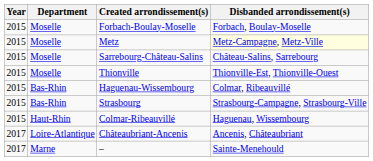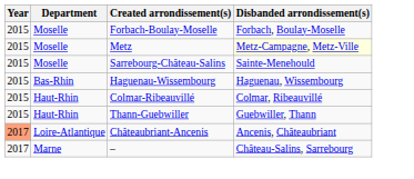Sarrebourg-Château-Salins | Disbanded arrondissement(s): Château-Salins, Sarrebourg -> Sainte-Menehould
- row: 2015 | Moselle | Thionville | Thionville-Est, Thionville-Ouest
Haguenau-Wissembourg | Disbanded arrondissement(s): Colmar, Ribeauvillé -> Haguenau, Wissembourg
- row: 2015 | Bas-Rhin | Strasbourg | Strasbourg-Campagne, Strasbourg-Ville
Colmar-Ribeauvillé | Disbanded arrondissement(s): Haguenau, Wissembourg -> Colmar, Ribeauvillé
+ row: 2015 | Haut-Rhin | Thann-Guebwiller | Guebwiller, Thann
Châteaubriant-Ancenis | Year: no background -> lightsalmon background
– | Disbanded arrondissement(s): Sainte-Menehould -> Château-Salins, Sarrebourg
